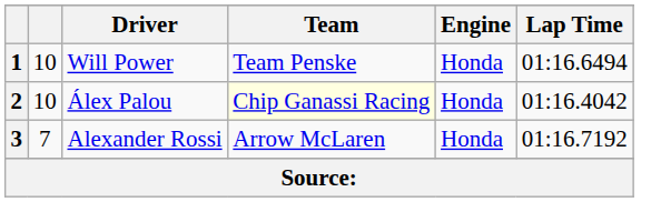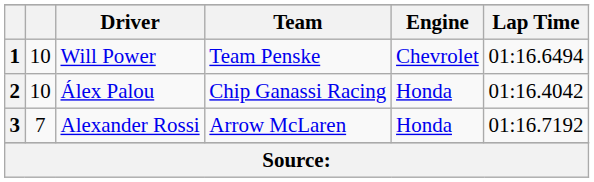1 | Engine: Honda -> Chevrolet
2 | Team: lightyellow background -> no background
